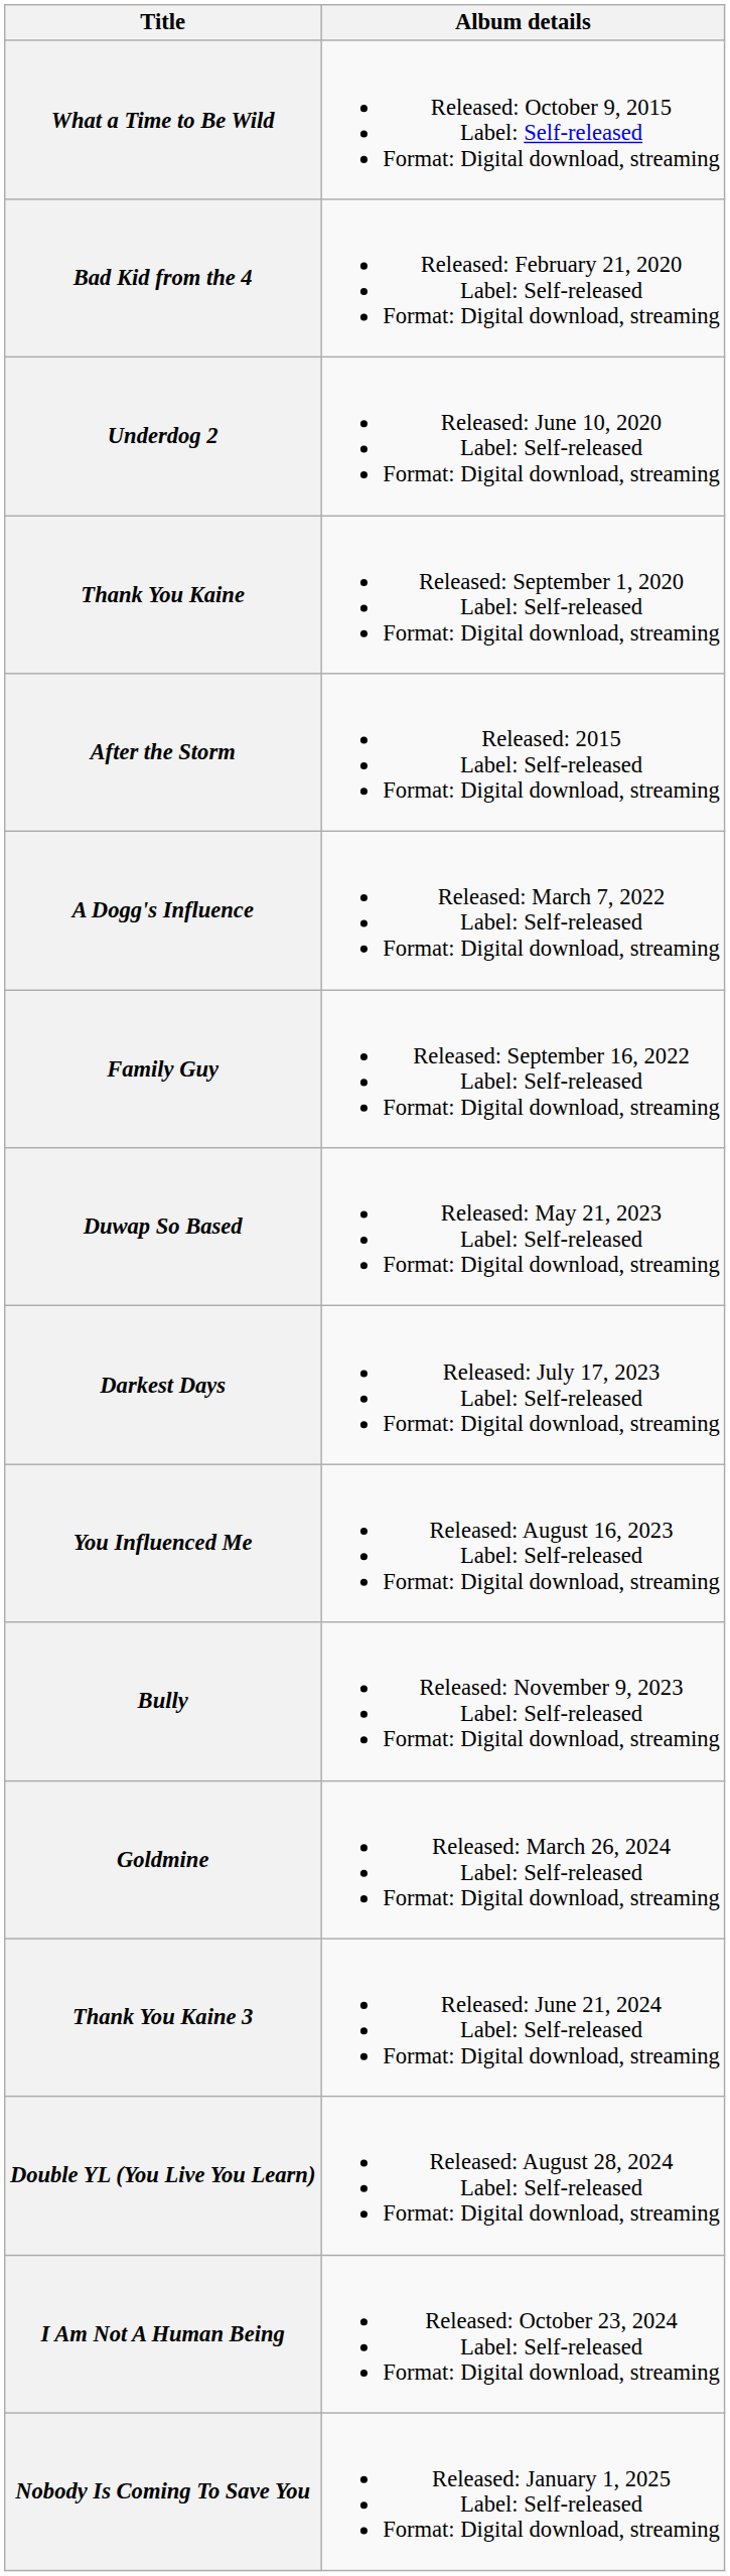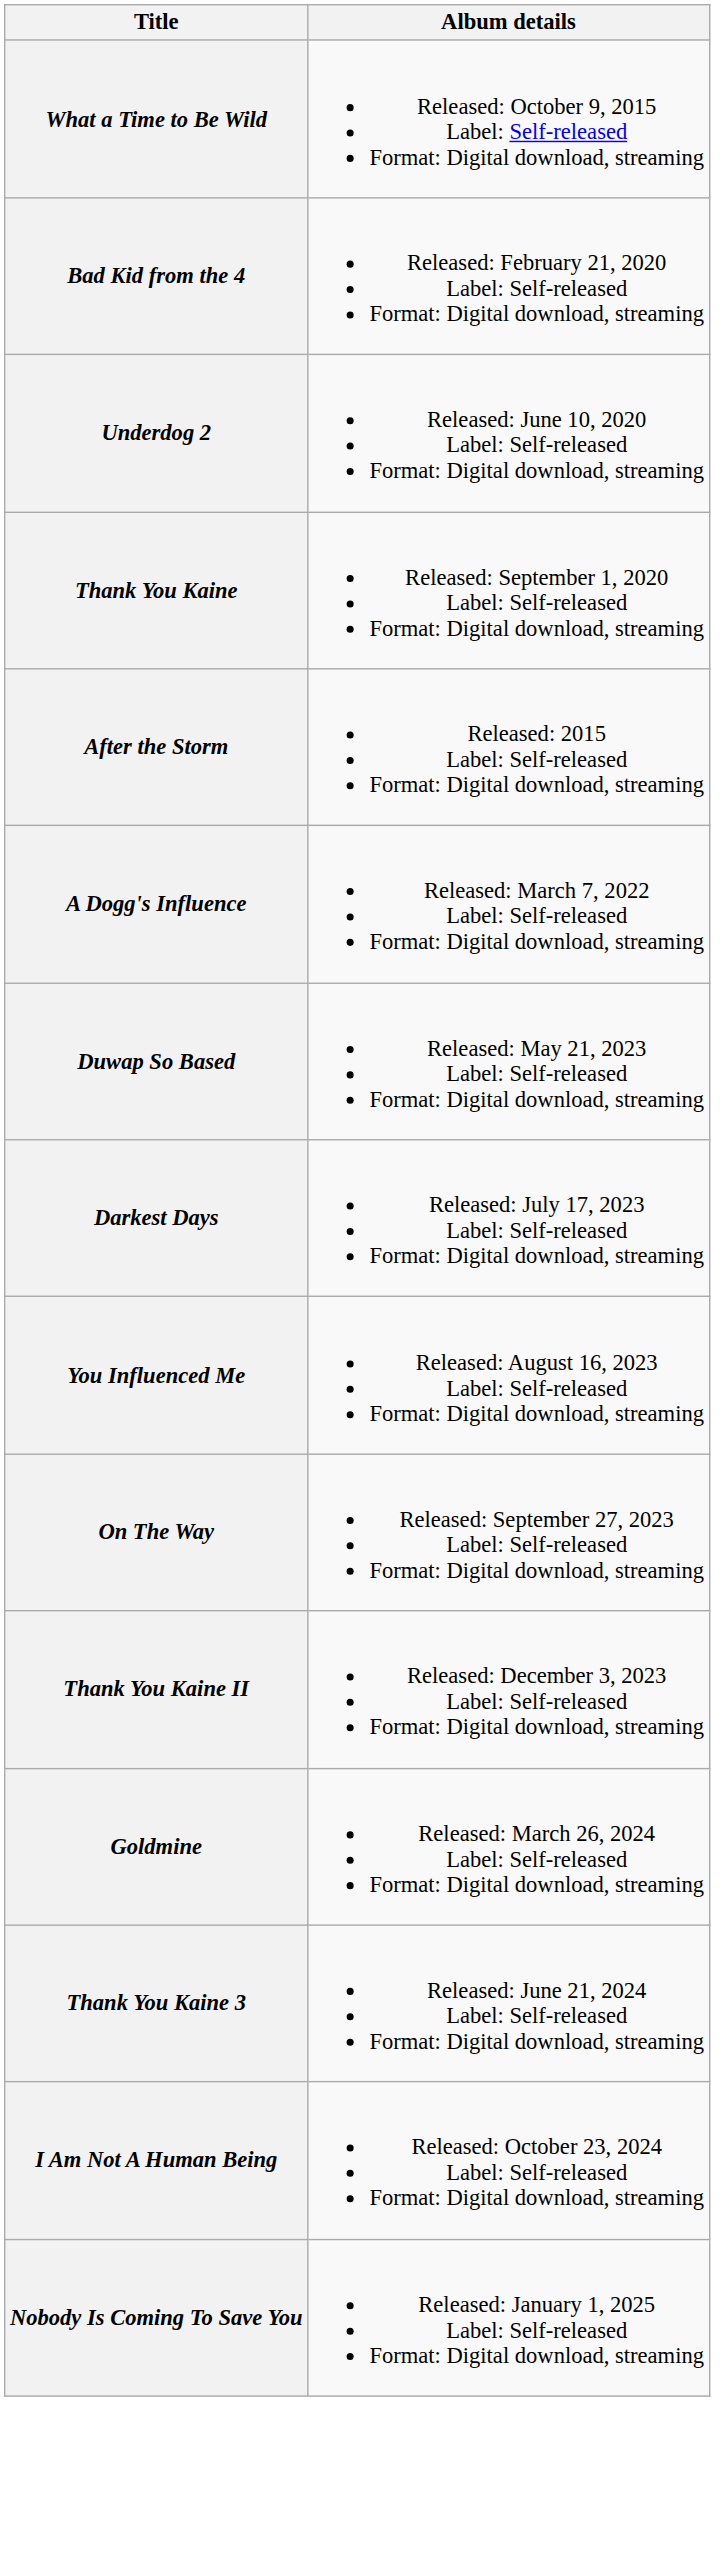- row: Family Guy | Released: September 16, 2022 Label: Self-released Format: Digital download, streaming
+ row: On The Way | Released: September 27, 2023 Label: Self-released Format: Digital download, streaming
- row: Bully | Released: November 9, 2023 Label: Self-released Format: Digital download, streaming
+ row: Thank You Kaine II | Released: December 3, 2023 Label: Self-released Format: Digital download, streaming
- row: Double YL (You Live You Learn) | Released: August 28, 2024 Label: Self-released Format: Digital download, streaming
